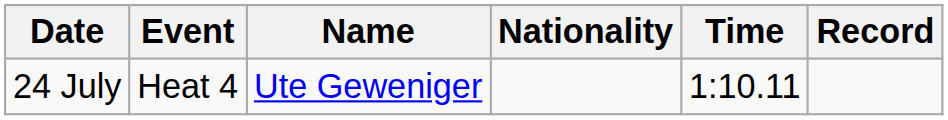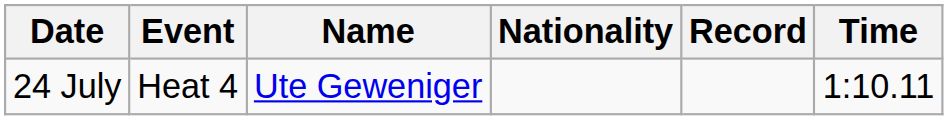columns swapped: Time <-> Record
